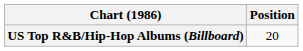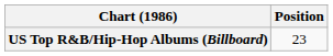US Top R&B/Hip-Hop Albums (Billboard) | Position: 20 -> 23
